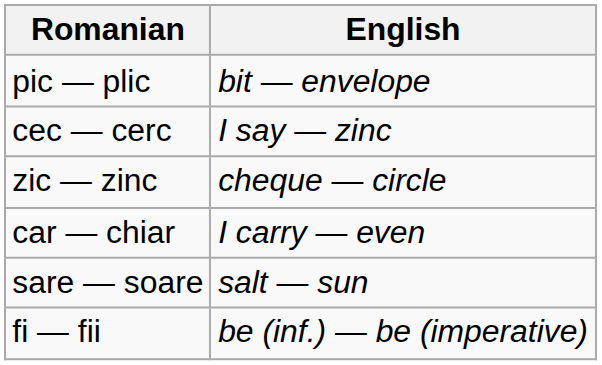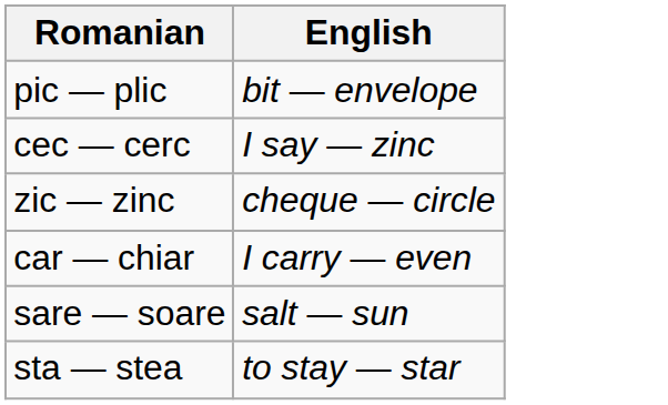+ row: sta — stea | to stay — star
- row: fi — fii | be (inf.) — be (imperative)
